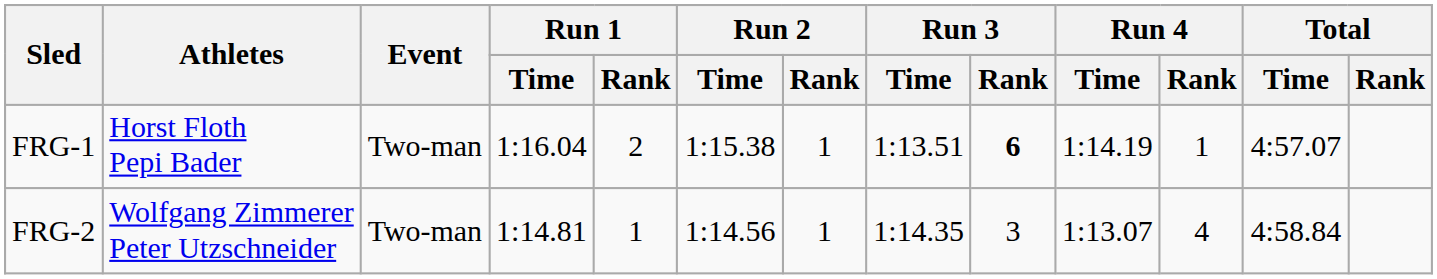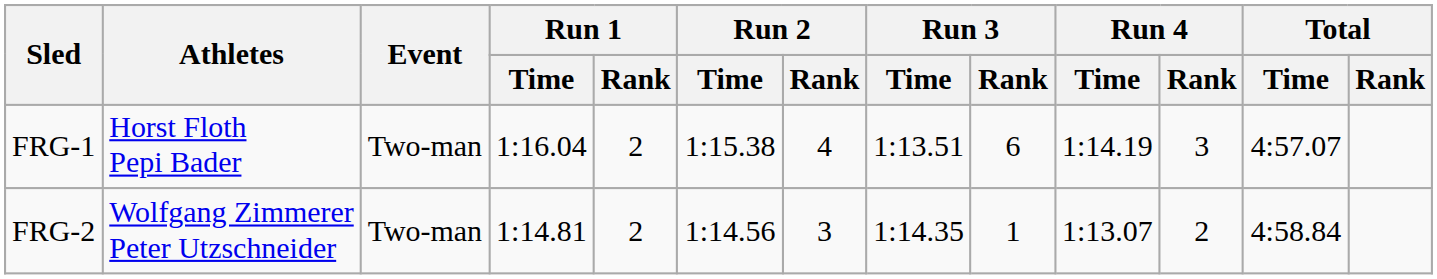FRG-1 | Run 2 / Rank: 1 -> 4
FRG-1 | Run 3 / Rank: bold -> normal
FRG-1 | Run 4 / Rank: 1 -> 3
FRG-2 | Run 1 / Rank: 1 -> 2
FRG-2 | Run 2 / Rank: 1 -> 3
FRG-2 | Run 3 / Rank: 3 -> 1
FRG-2 | Run 4 / Rank: 4 -> 2
